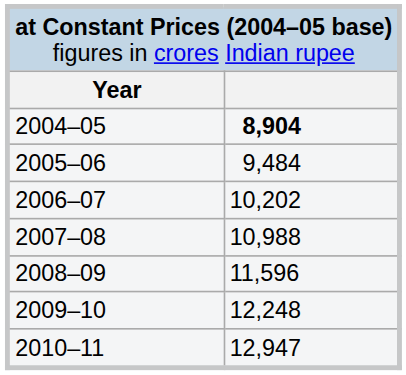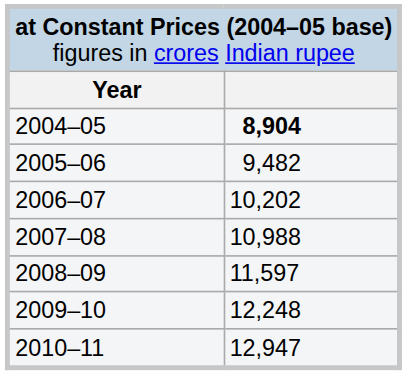2005–06 | column 2: 9,484 -> 9,482
2008–09 | column 2: 11,596 -> 11,597
